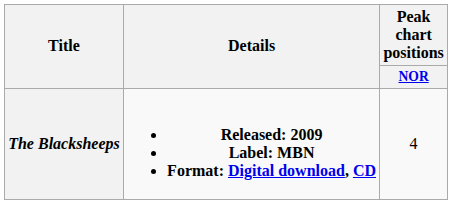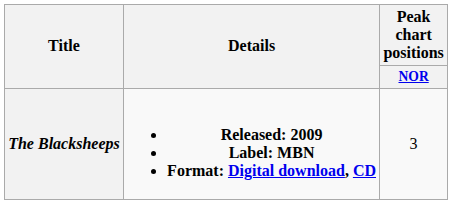The Blacksheeps | Peak chart positions / NOR: 4 -> 3
